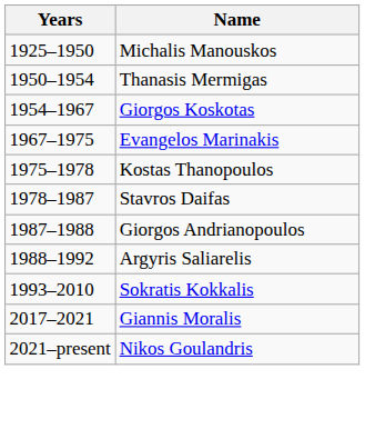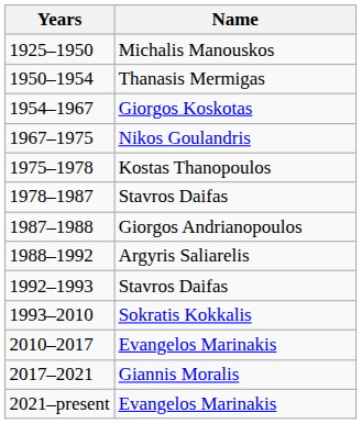1967–1975 | Name: Evangelos Marinakis -> Nikos Goulandris
+ row: 1992–1993 | Stavros Daifas
+ row: 2010–2017 | Evangelos Marinakis
2021–present | Name: Nikos Goulandris -> Evangelos Marinakis
